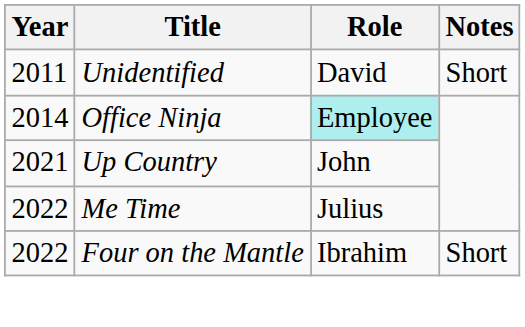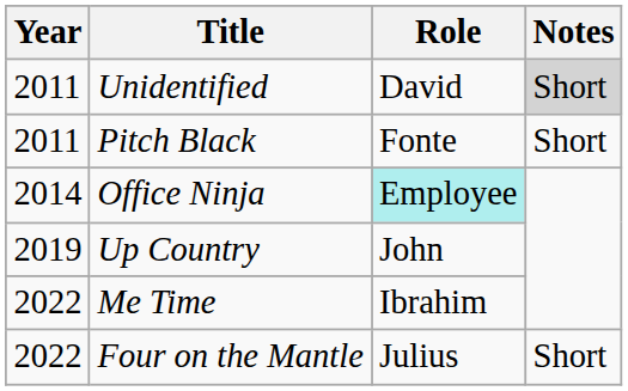Unidentified | Notes: no background -> lightgrey background
+ row: 2011 | Pitch Black | Fonte | Short
Up Country | Year: 2021 -> 2019
Me Time | Role: Julius -> Ibrahim
Four on the Mantle | Role: Ibrahim -> Julius
